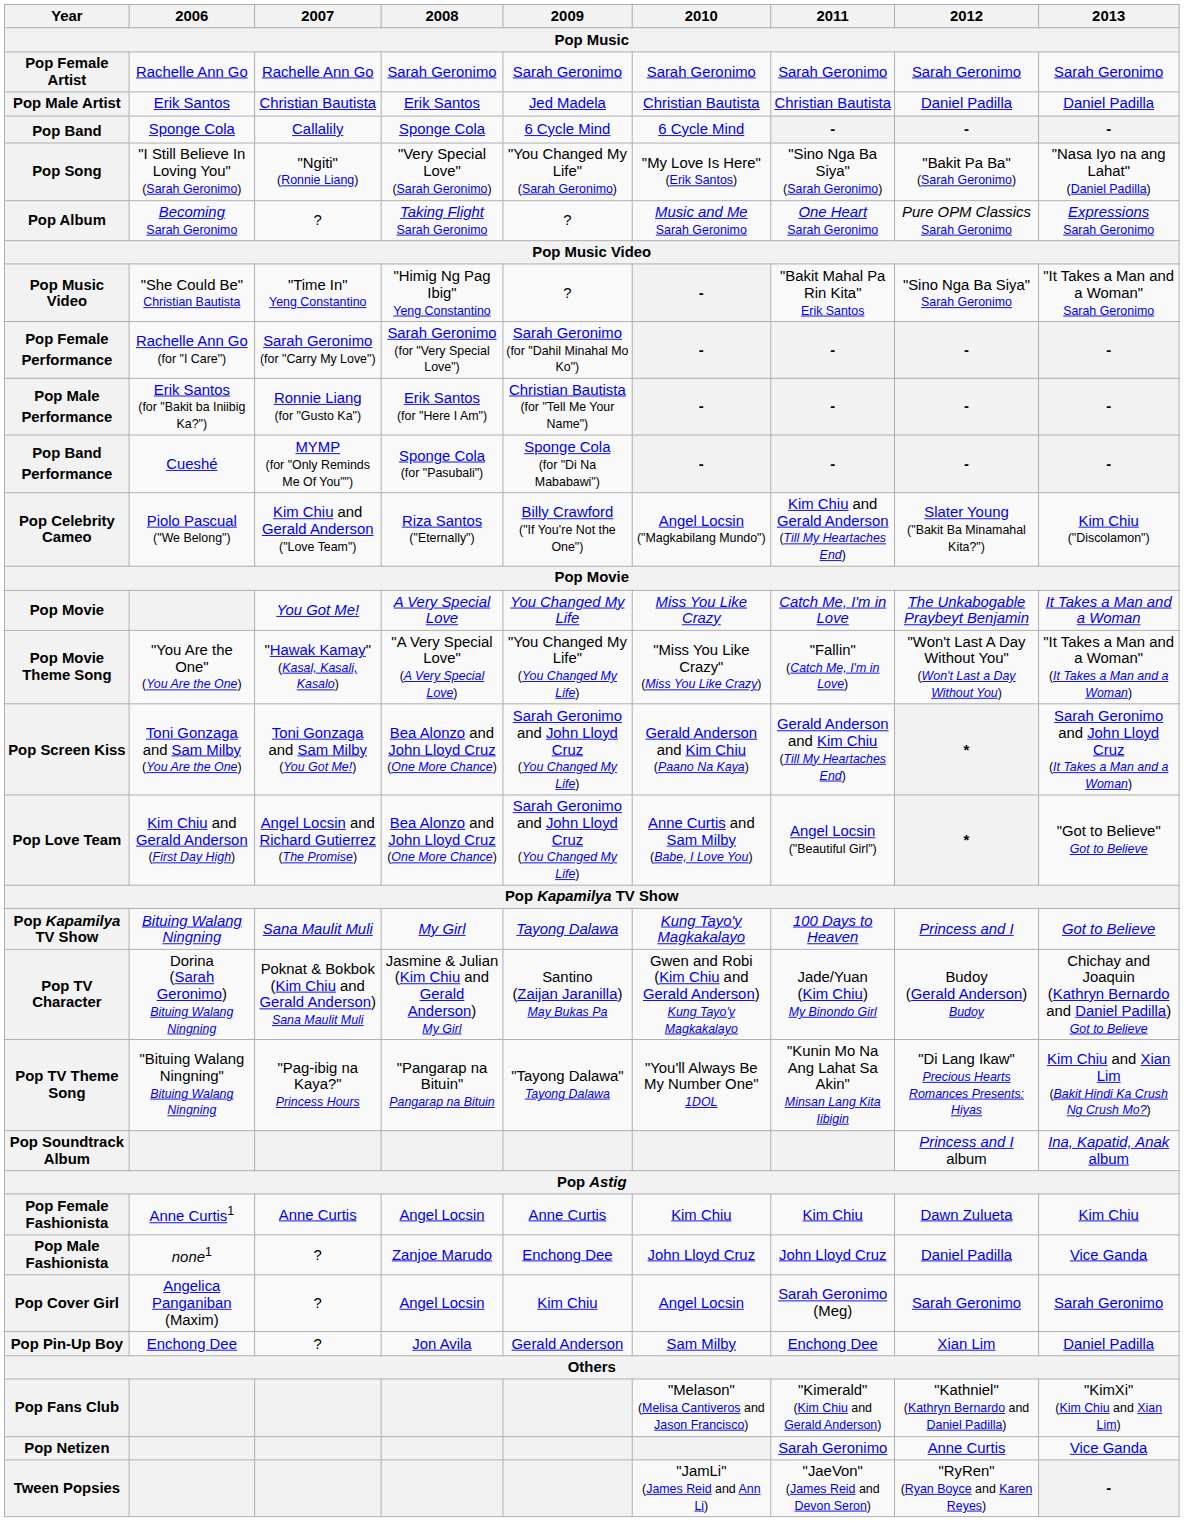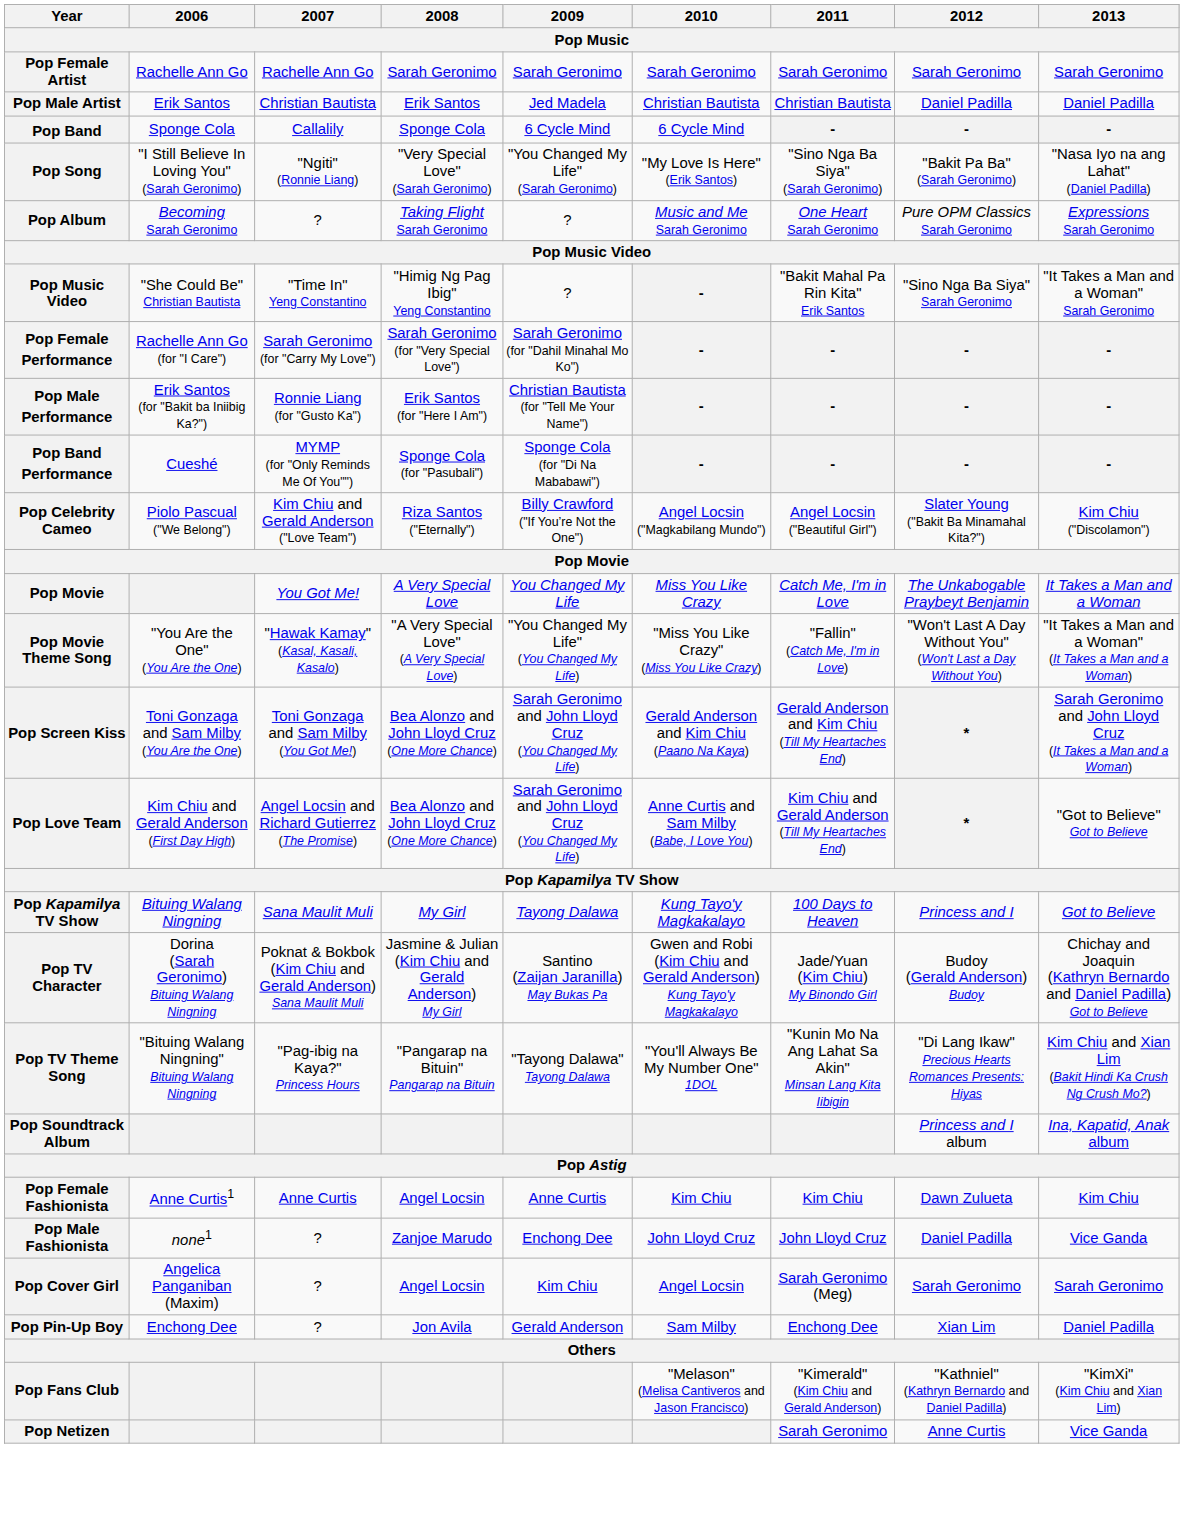Pop Celebrity Cameo | 2011: Kim Chiu and Gerald Anderson (Till My Heartaches End) -> Angel Locsin ("Beautiful Girl")
Pop Love Team | 2011: Angel Locsin ("Beautiful Girl") -> Kim Chiu and Gerald Anderson (Till My Heartaches End)
- row: Tween Popsies | "JamLi" (James Reid and Ann Li) | "JaeVon" (James Reid and Devon Seron) | "RyRen" (Ryan Boyce and Karen Reyes) | -
